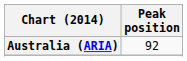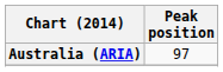Australia (ARIA) | Peak position: 92 -> 97
